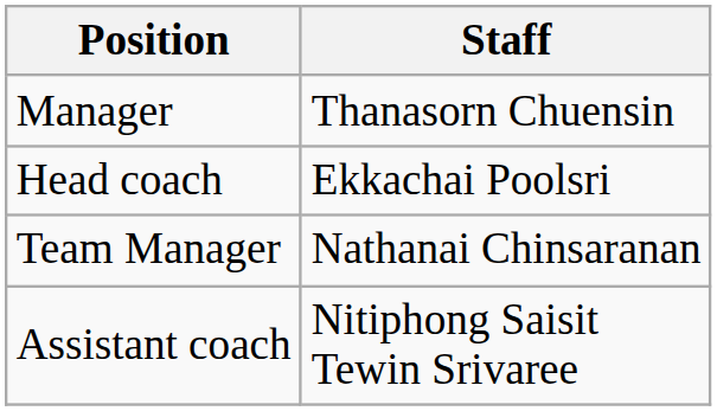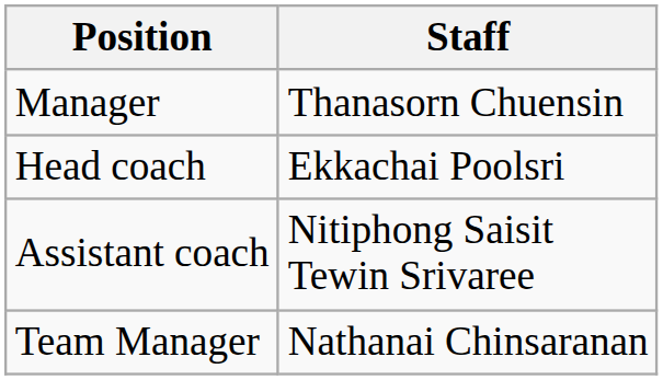rows swapped: Assistant coach <-> Team Manager
